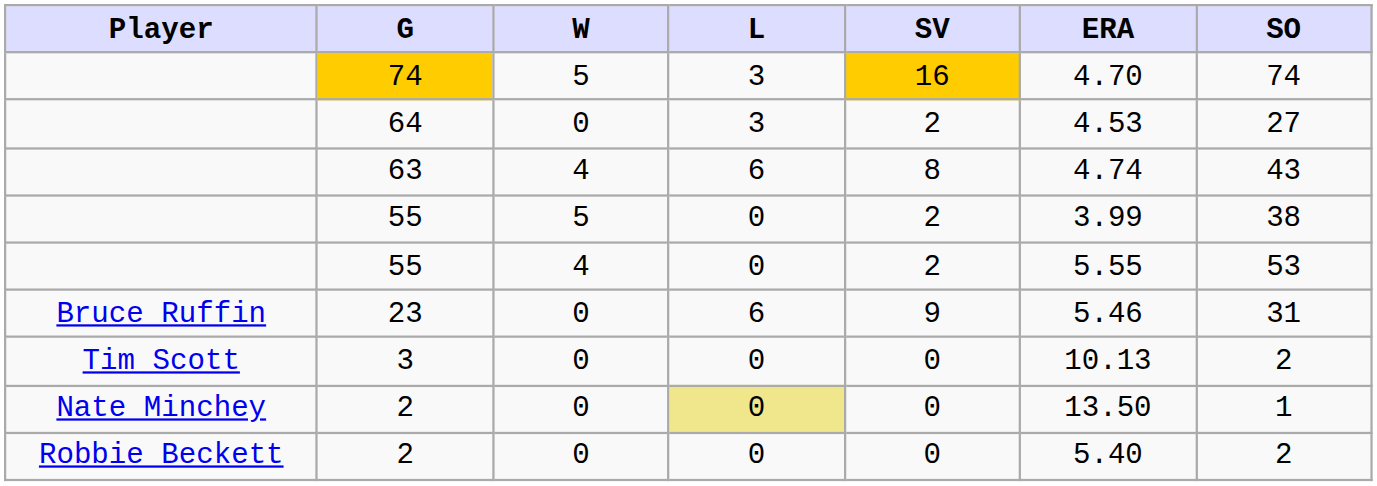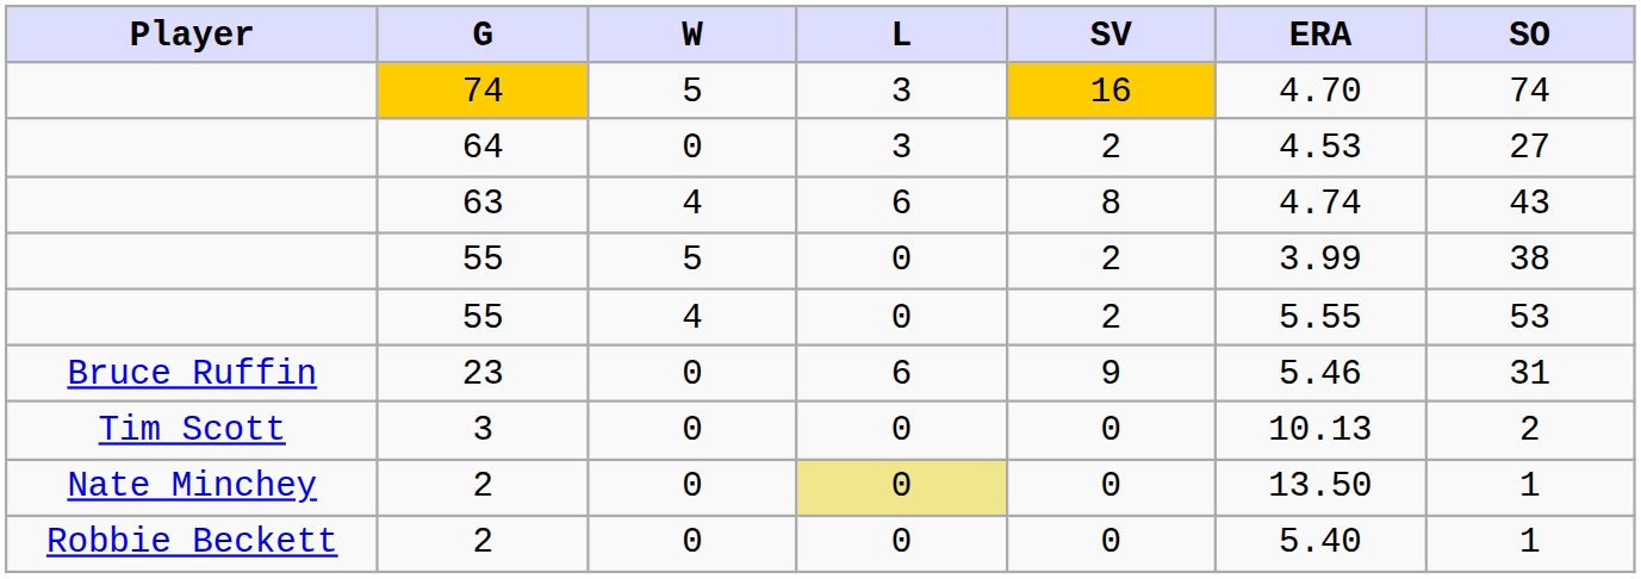Robbie Beckett / 2 | SO: 2 -> 1
